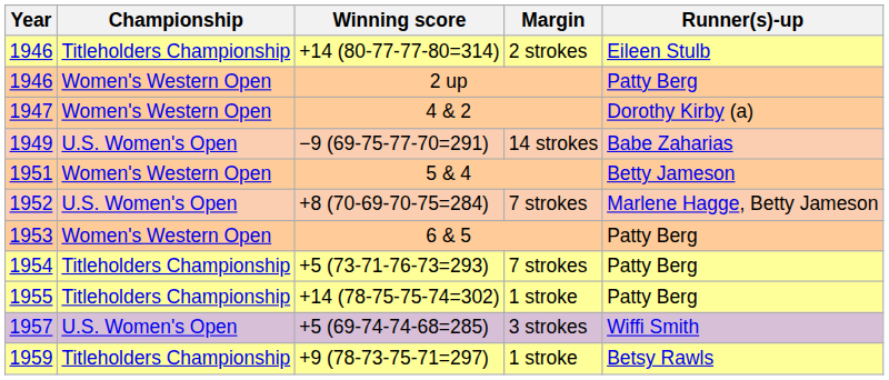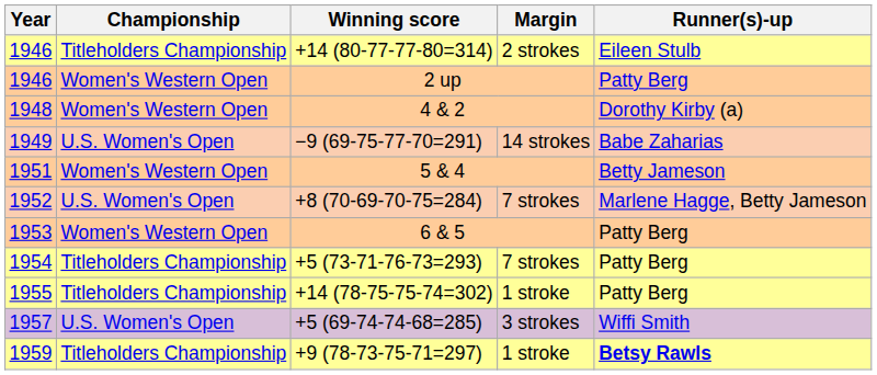4 & 2 | Year: 1947 -> 1948
+9 (78-73-75-71=297) | Runner(s)-up: normal -> bold
